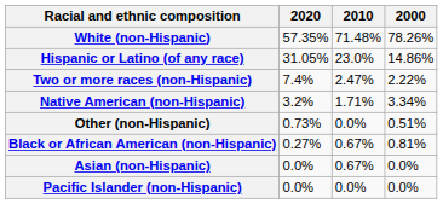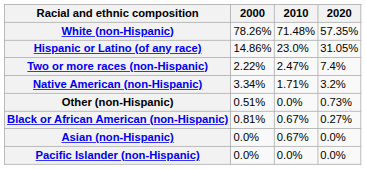columns swapped: 2000 <-> 2020
